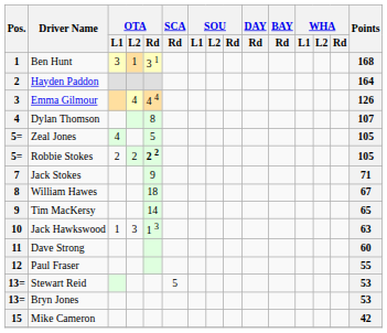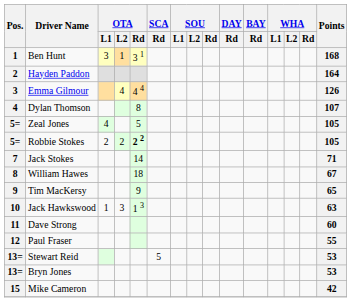Jack Stokes | OTA / Rd: 9 -> 14
Tim MacKersy | OTA / Rd: 14 -> 9
